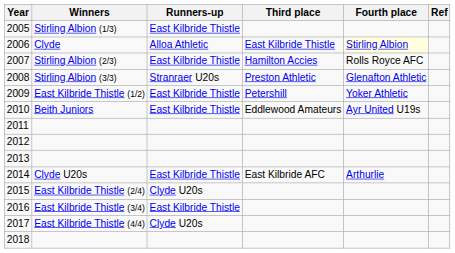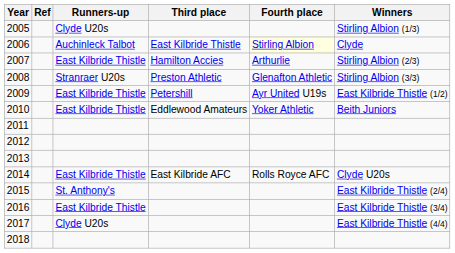columns swapped: Winners <-> Ref
2005 | Runners-up: East Kilbride Thistle -> Clyde U20s
2006 | Runners-up: Alloa Athletic -> Auchinleck Talbot
2007 | Fourth place: Rolls Royce AFC -> Arthurlie
2009 | Fourth place: Yoker Athletic -> Ayr United U19s
2010 | Fourth place: Ayr United U19s -> Yoker Athletic
2014 | Fourth place: Arthurlie -> Rolls Royce AFC
2015 | Runners-up: Clyde U20s -> St. Anthony's
